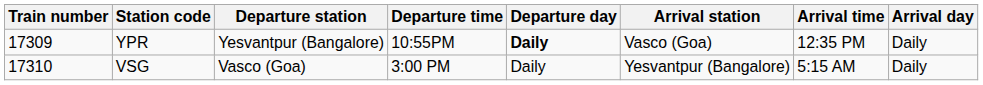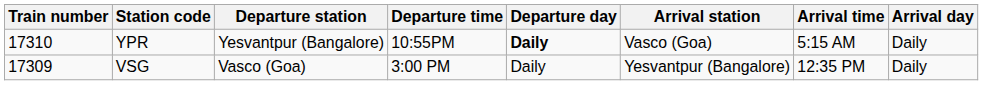YPR | Train number: 17309 -> 17310
YPR | Arrival time: 12:35 PM -> 5:15 AM
VSG | Train number: 17310 -> 17309
VSG | Arrival time: 5:15 AM -> 12:35 PM
